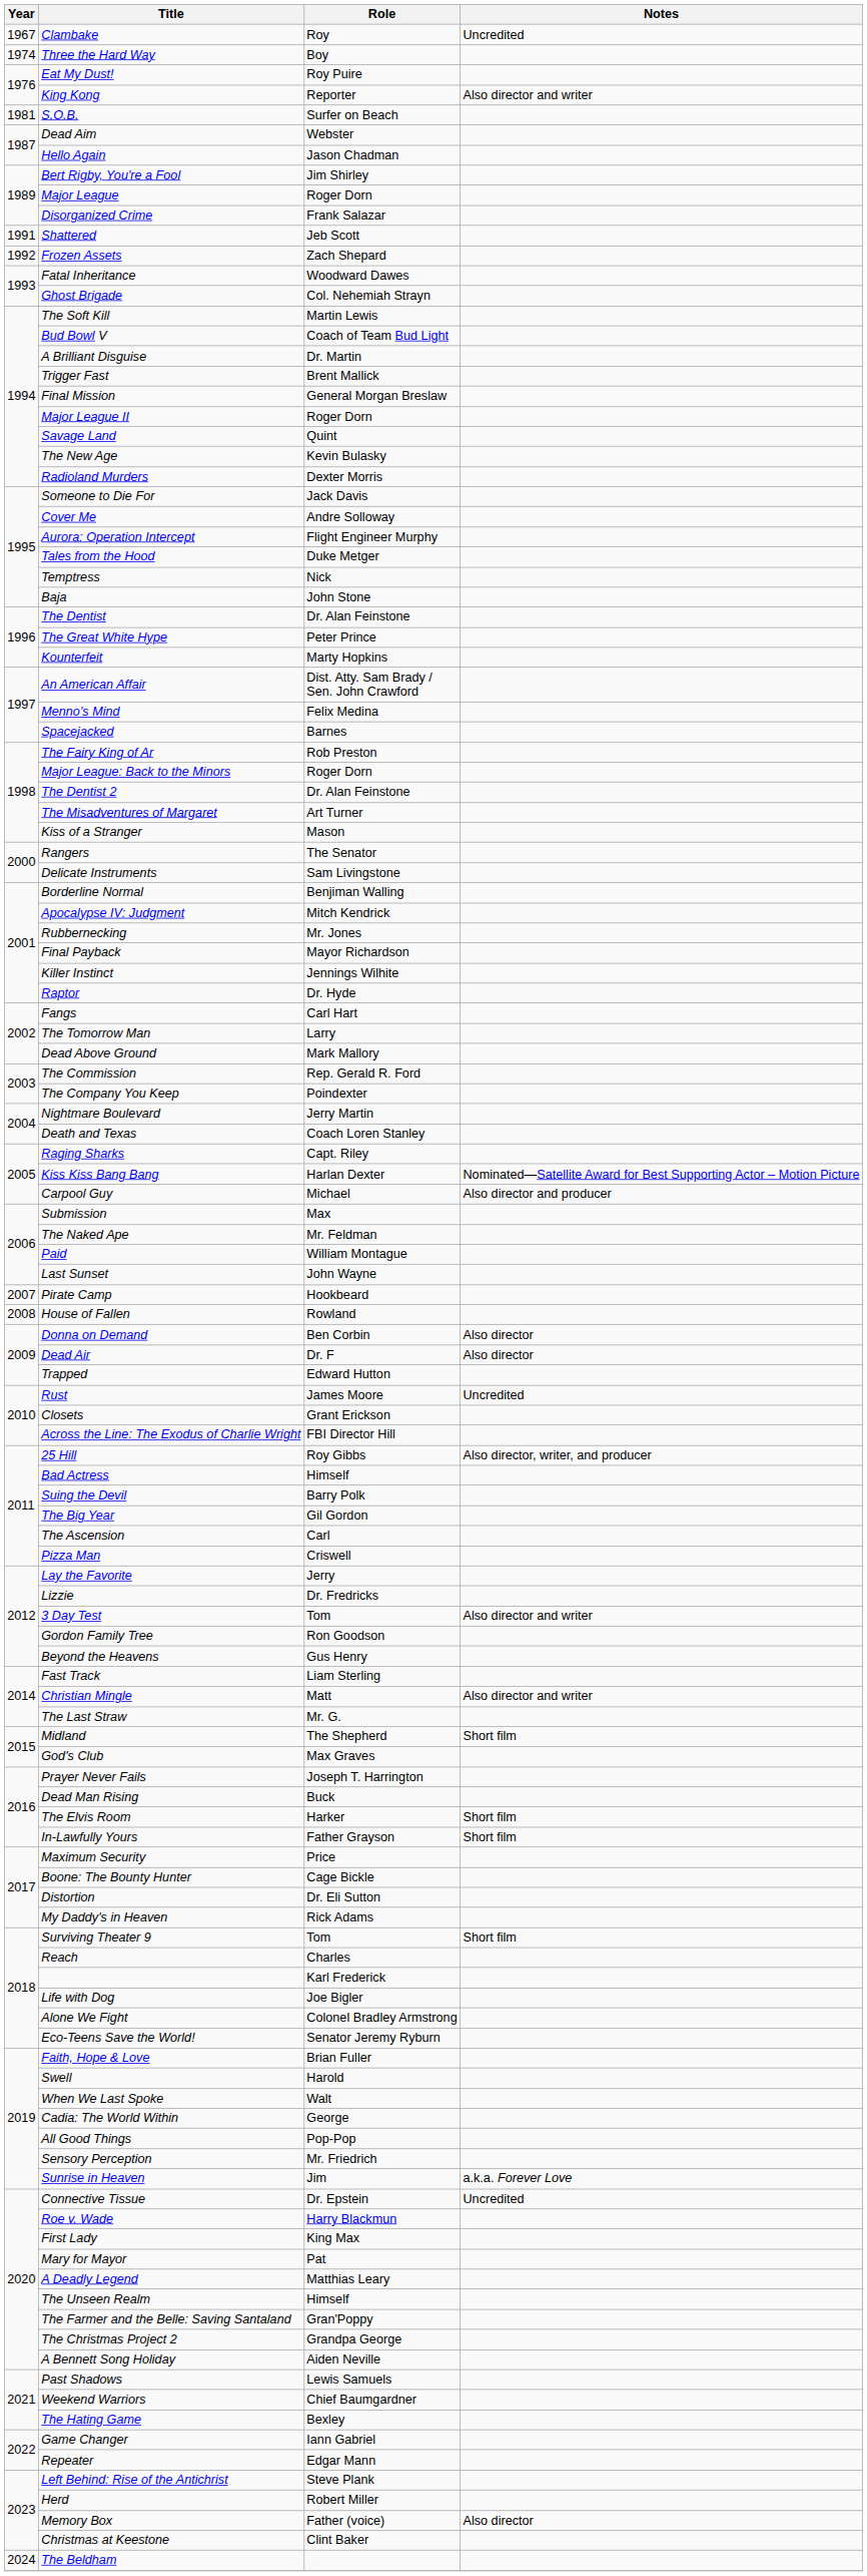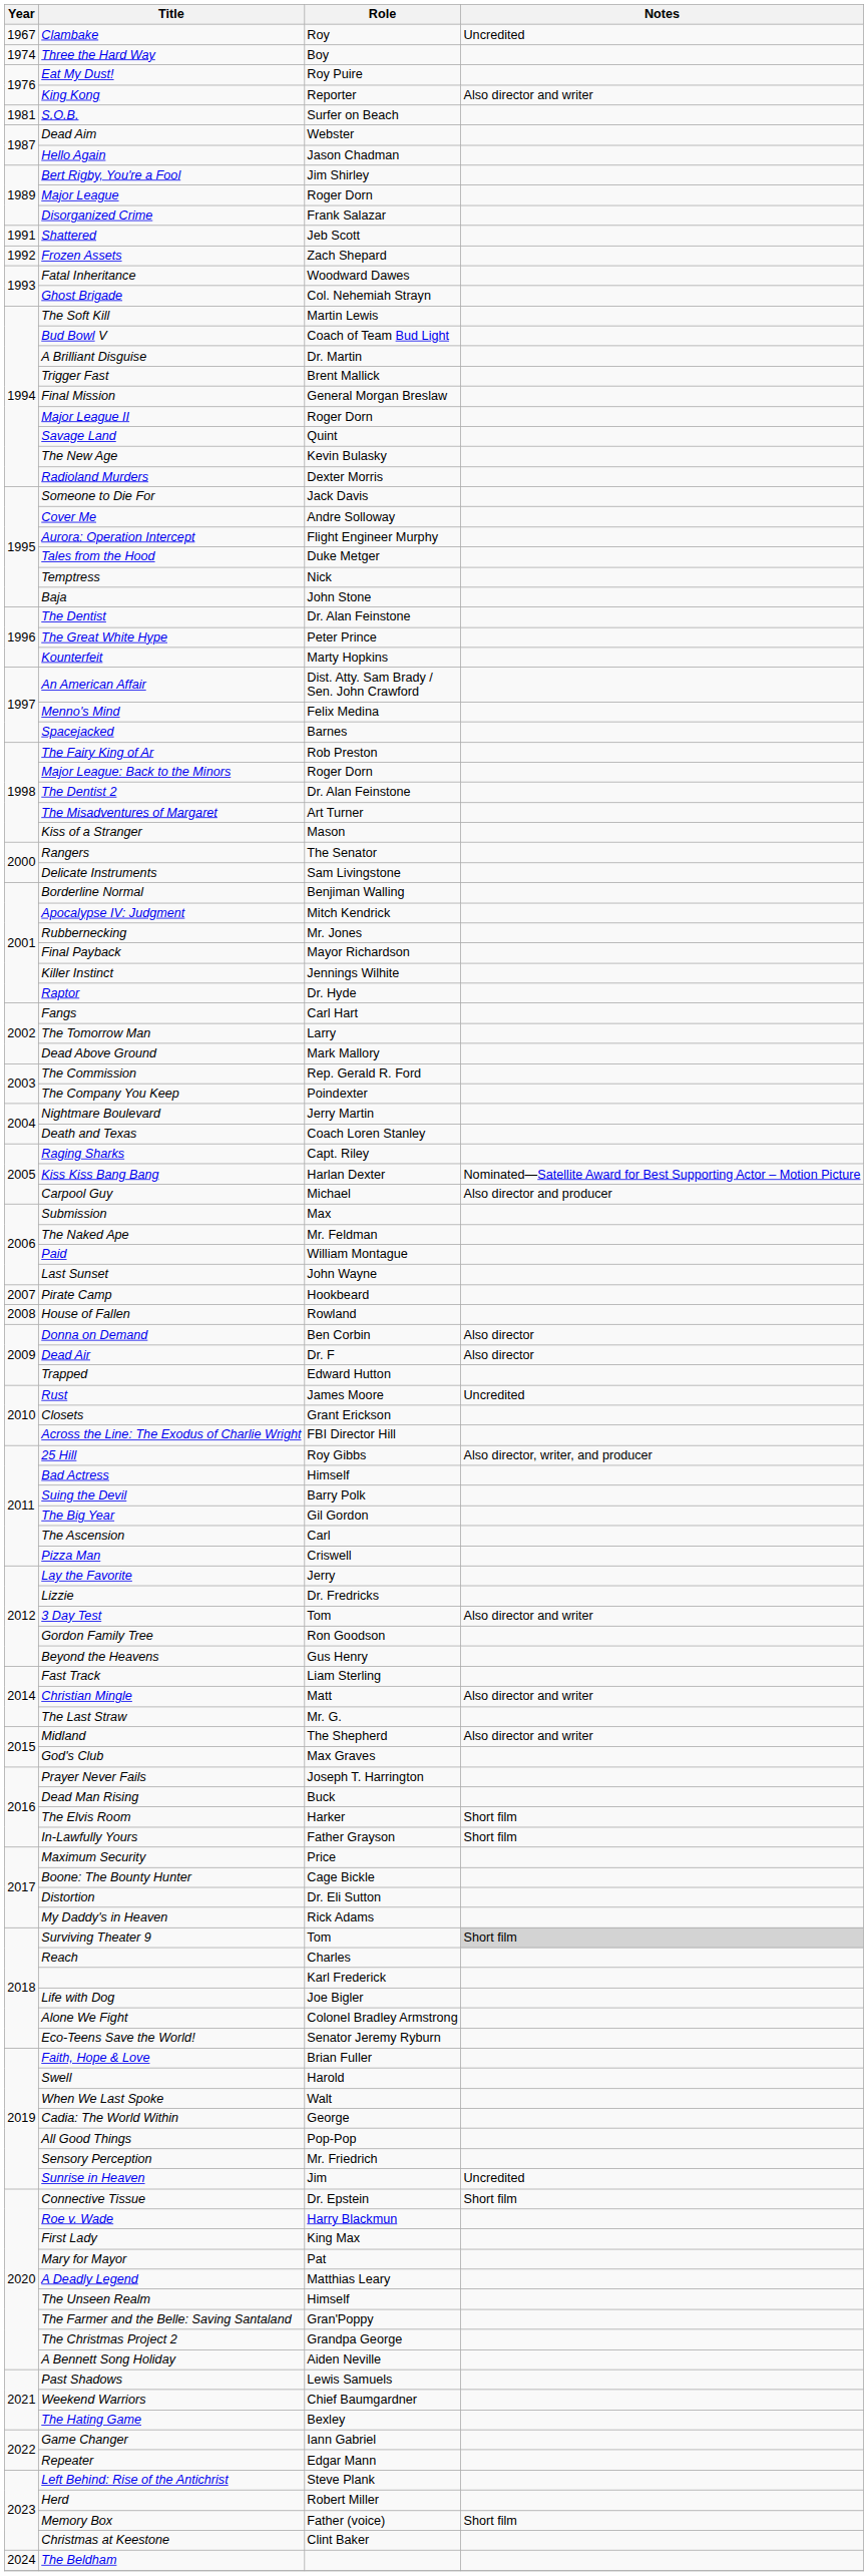Midland | Notes: Short film -> Also director and writer
Surviving Theater 9 | Notes: no background -> lightgrey background
Sunrise in Heaven | Notes: a.k.a. Forever Love -> Uncredited
Connective Tissue | Notes: Uncredited -> Short film
Memory Box | Notes: Also director -> Short film
